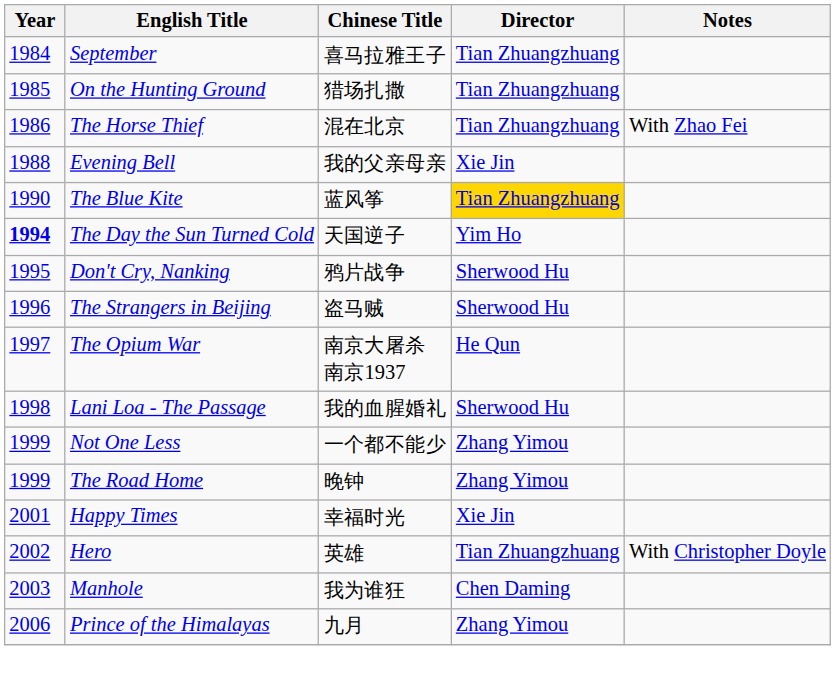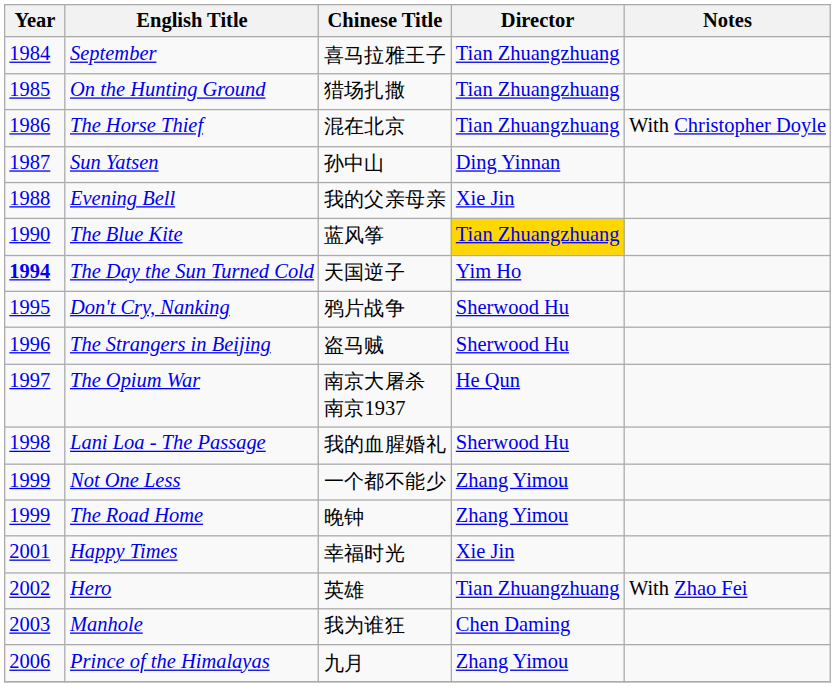The Horse Thief | Notes: With Zhao Fei -> With Christopher Doyle
+ row: 1987 | Sun Yatsen | 孙中山 | Ding Yinnan
Hero | Notes: With Christopher Doyle -> With Zhao Fei
